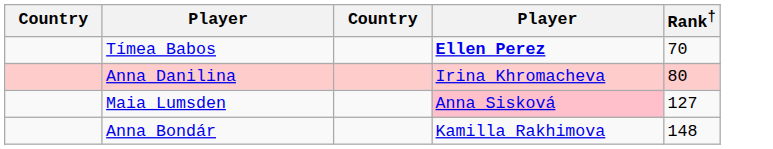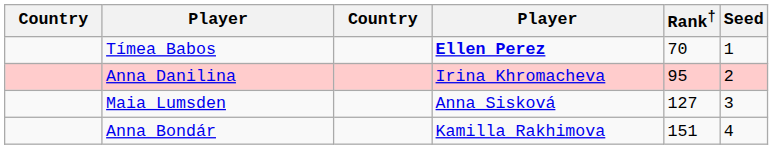+ column: Seed | 1 | 2 | 3 | 4
Anna Danilina | Rank†: 80 -> 95
Maia Lumsden | column 4: pink background -> no background
Anna Bondár | Rank†: 148 -> 151
